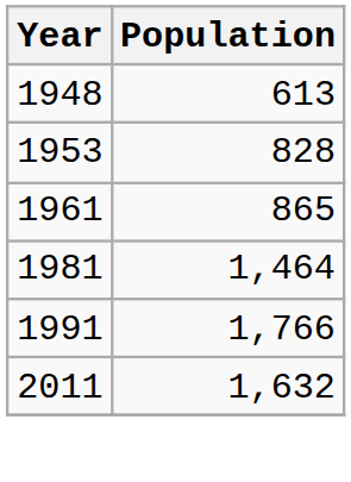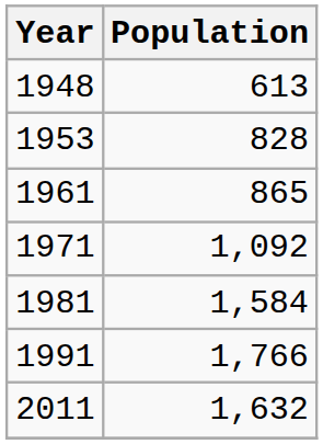+ row: 1971 | 1,092
1981 | Population: 1,464 -> 1,584
